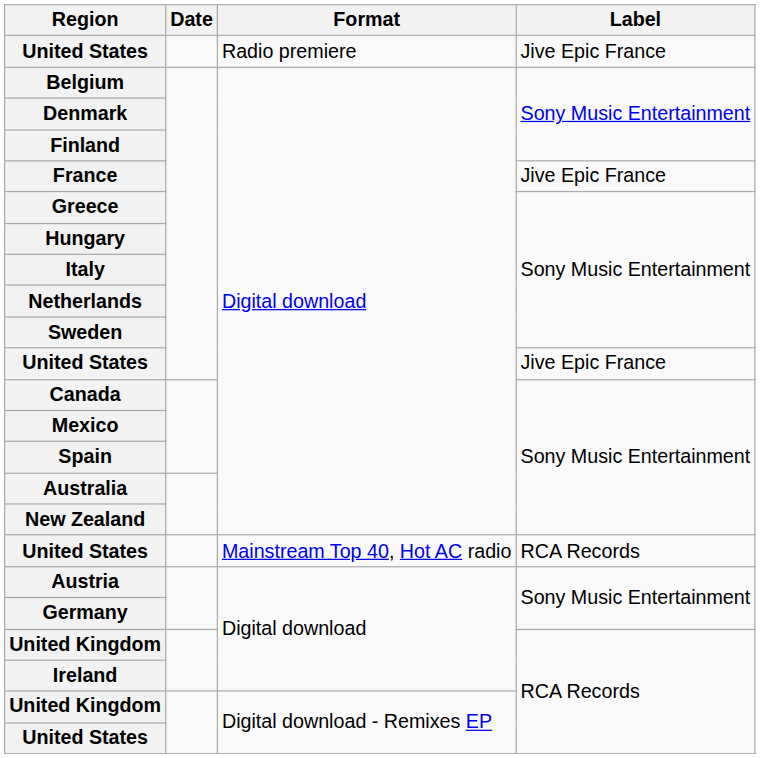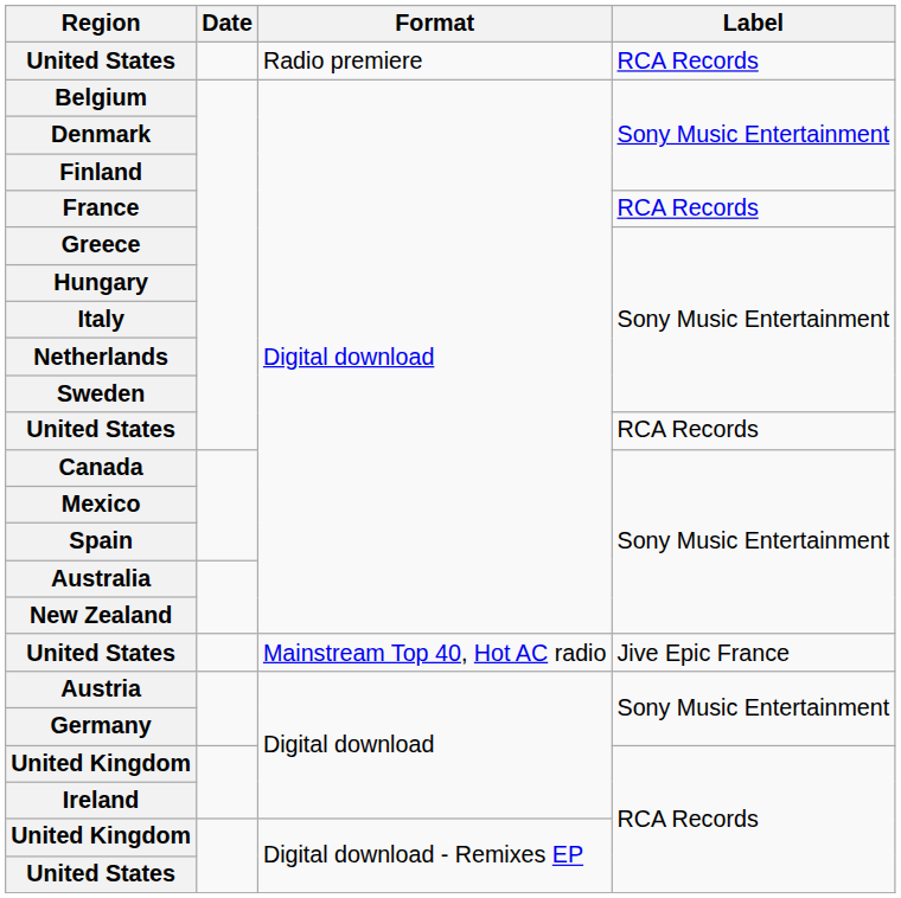United States / Radio premiere | Label: Jive Epic France -> RCA Records
France | Label: Jive Epic France -> RCA Records
United States / Digital download | Label: Jive Epic France -> RCA Records
United States / Mainstream Top 40, Hot AC radio | Label: RCA Records -> Jive Epic France
